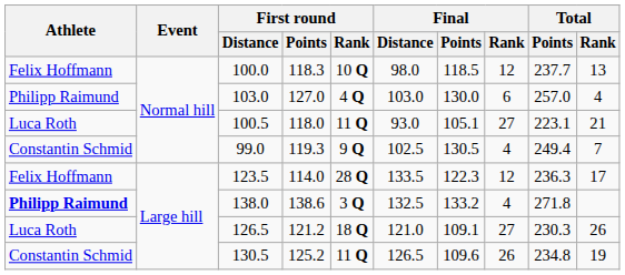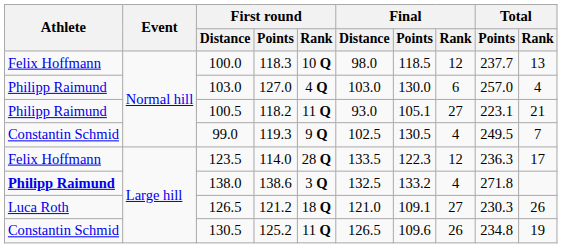100.5 | Athlete: Luca Roth -> Philipp Raimund
100.5 | First round / Points: 118.0 -> 118.2
99.0 | Total / Points: 249.4 -> 249.5
